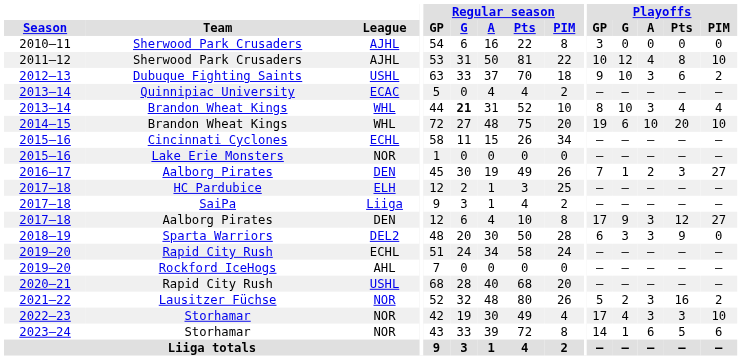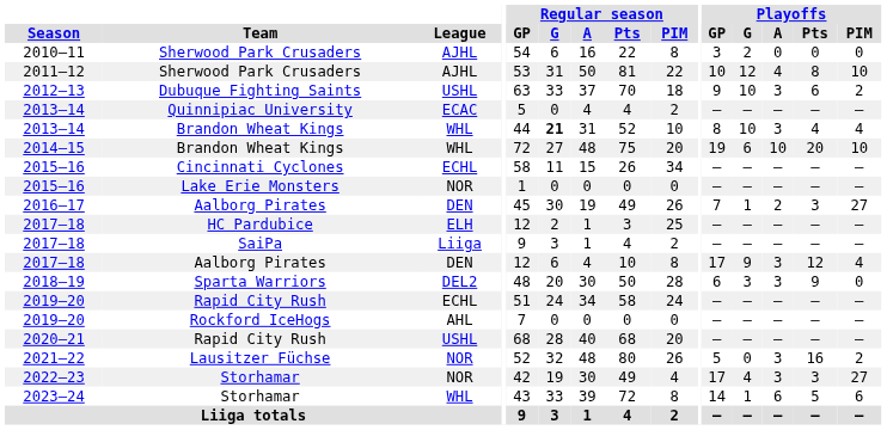2010–11 | Playoffs / G: 0 -> 2
2017–18 / Aalborg Pirates | Playoffs / PIM: 27 -> 4
2021–22 | Playoffs / G: 2 -> 0
2022–23 | Playoffs / PIM: 10 -> 27
2023–24 | League: NOR -> WHL
